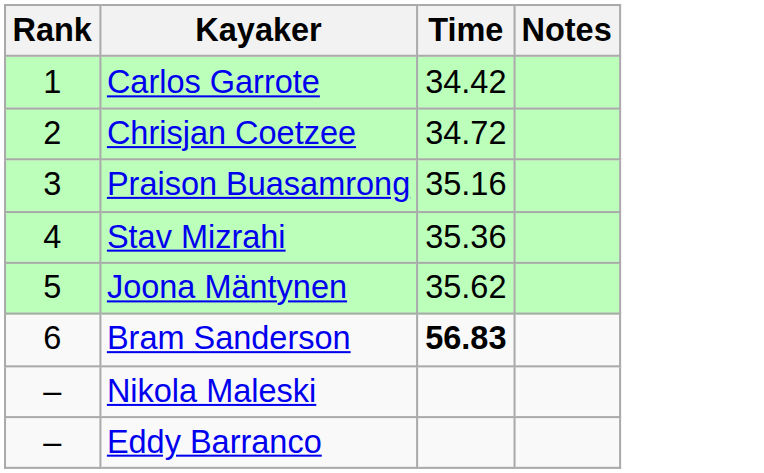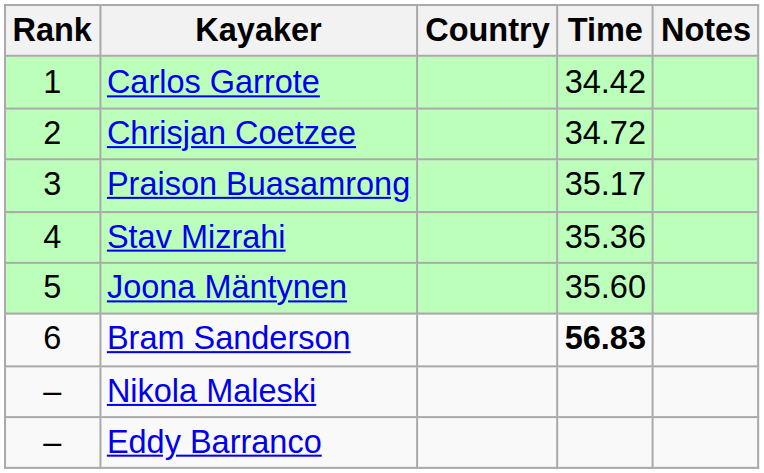+ column: Country
Praison Buasamrong | Time: 35.16 -> 35.17
Joona Mäntynen | Time: 35.62 -> 35.60
